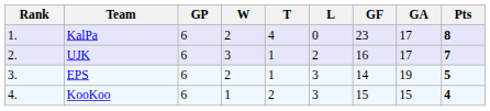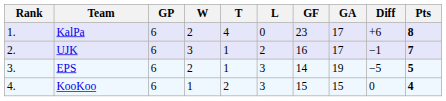+ column: Diff | +6 | −1 | −5 | 0
